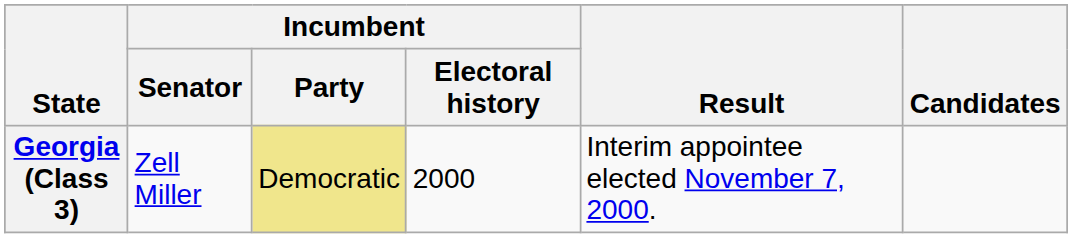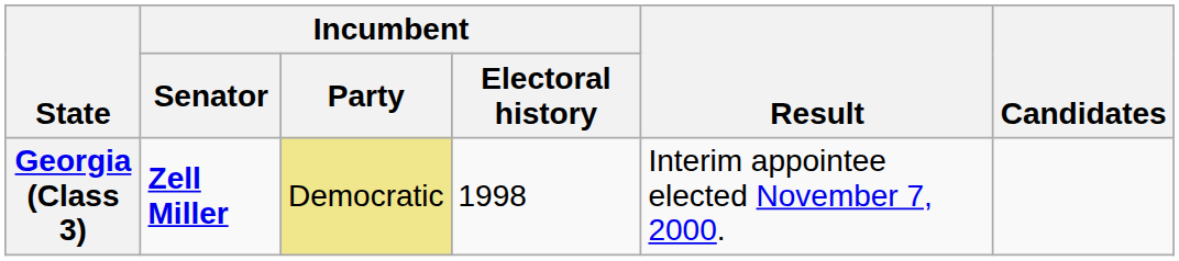Georgia (Class 3) | Incumbent / Senator: normal -> bold
Georgia (Class 3) | Incumbent / Electoral history: 2000 -> 1998
